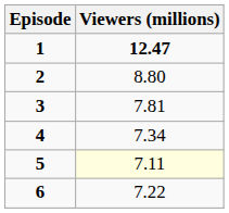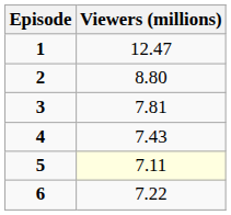1 | Viewers (millions): bold -> normal
4 | Viewers (millions): 7.34 -> 7.43
